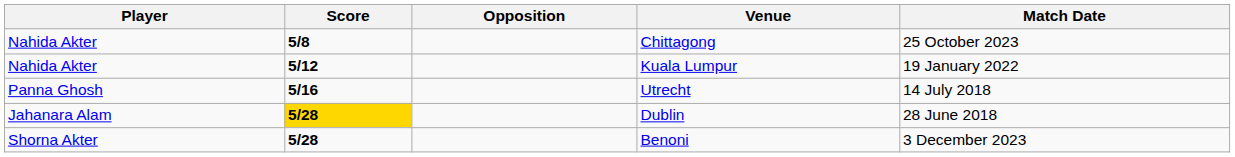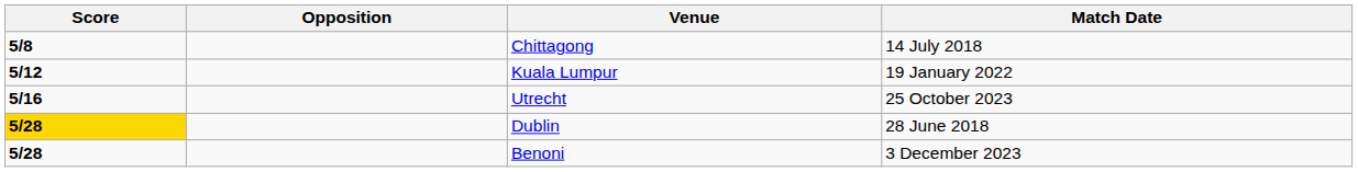- column: Player | Nahida Akter | Nahida Akter | Panna Ghosh | Jahanara Alam | Shorna Akter
Chittagong | Match Date: 25 October 2023 -> 14 July 2018
Utrecht | Match Date: 14 July 2018 -> 25 October 2023
